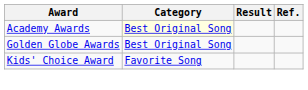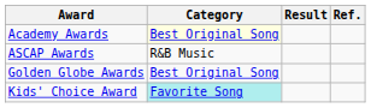+ row: ASCAP Awards | R&B Music
Kids' Choice Award | Category: no background -> paleturquoise background
